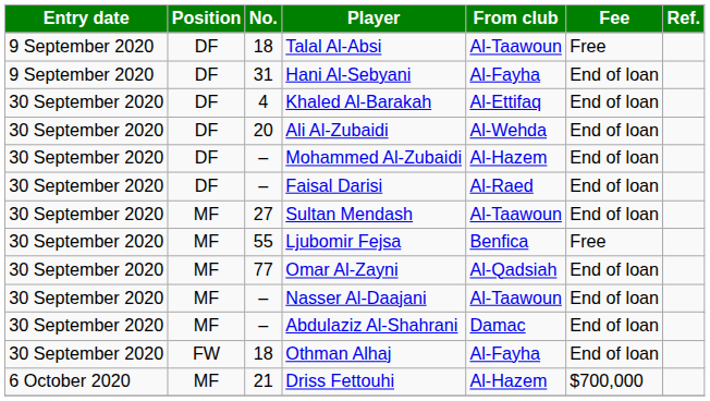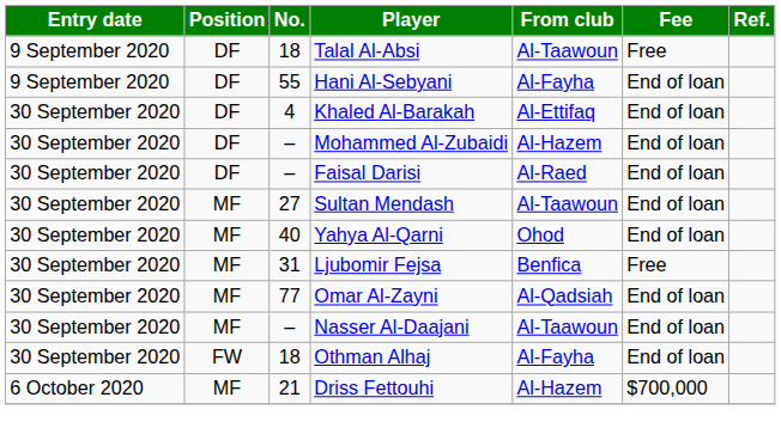Hani Al-Sebyani | No.: 31 -> 55
- row: 30 September 2020 | DF | 20 | Ali Al-Zubaidi | Al-Wehda | End of loan
+ row: 30 September 2020 | MF | 40 | Yahya Al-Qarni | Ohod | End of loan
Ljubomir Fejsa | No.: 55 -> 31
- row: 30 September 2020 | MF | – | Abdulaziz Al-Shahrani | Damac | End of loan
